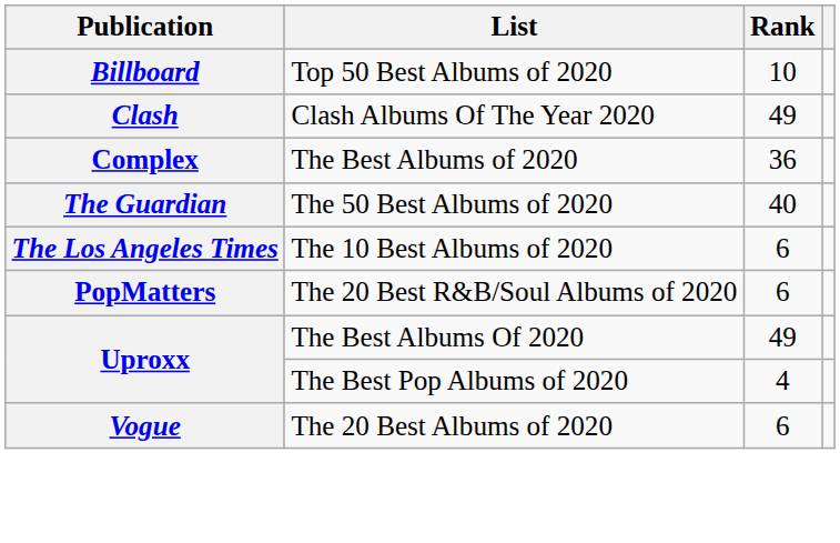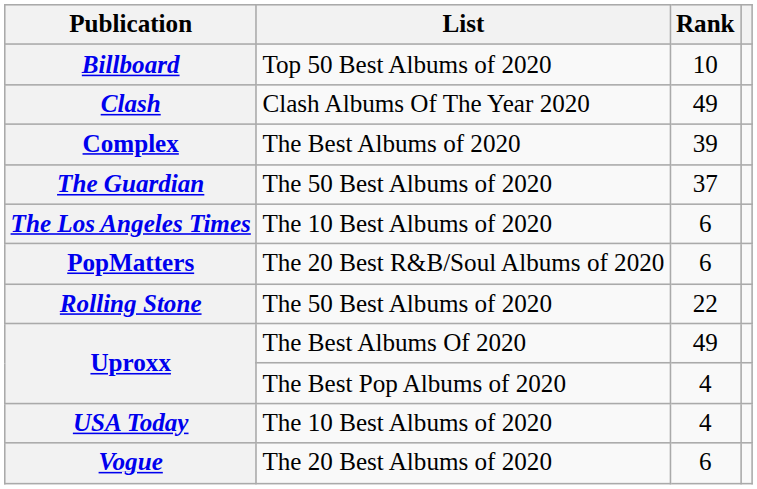Complex | Rank: 36 -> 39
The Guardian | Rank: 40 -> 37
+ row: Rolling Stone | The 50 Best Albums of 2020 | 22
+ row: USA Today | The 10 Best Albums of 2020 | 4
